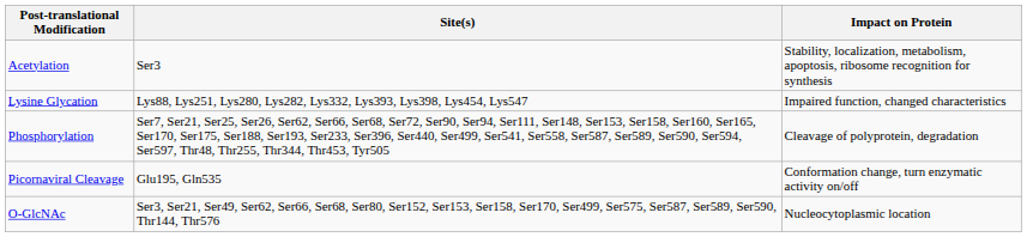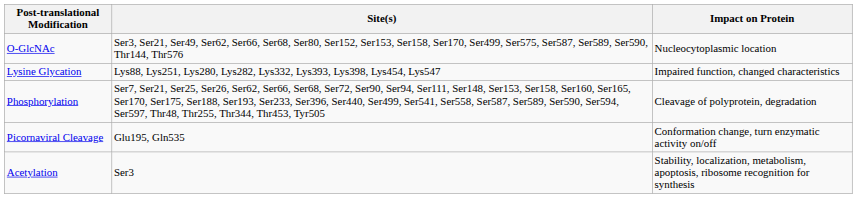rows swapped: Acetylation <-> O-GlcNAc
